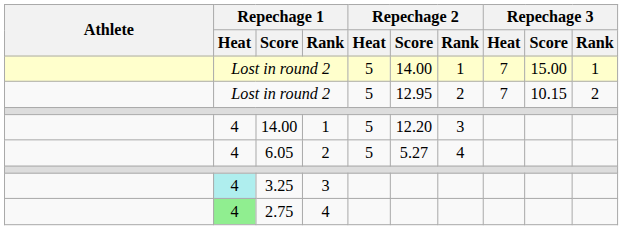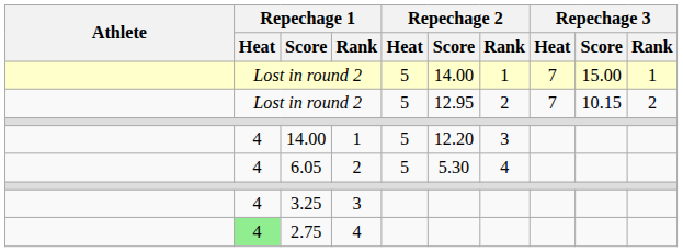6.05 | Repechage 2 / Score: 5.27 -> 5.30
3.25 | Repechage 1 / Heat: paleturquoise background -> no background
